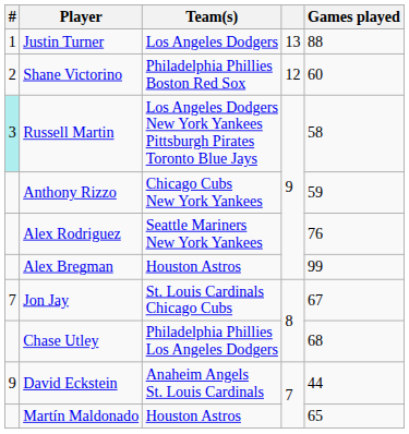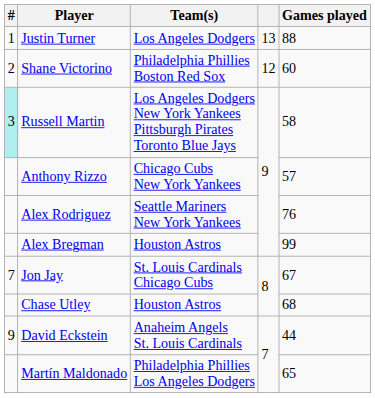Anthony Rizzo | Games played: 59 -> 57
Chase Utley | Team(s): Philadelphia Phillies Los Angeles Dodgers -> Houston Astros
Martín Maldonado | Team(s): Houston Astros -> Philadelphia Phillies Los Angeles Dodgers
